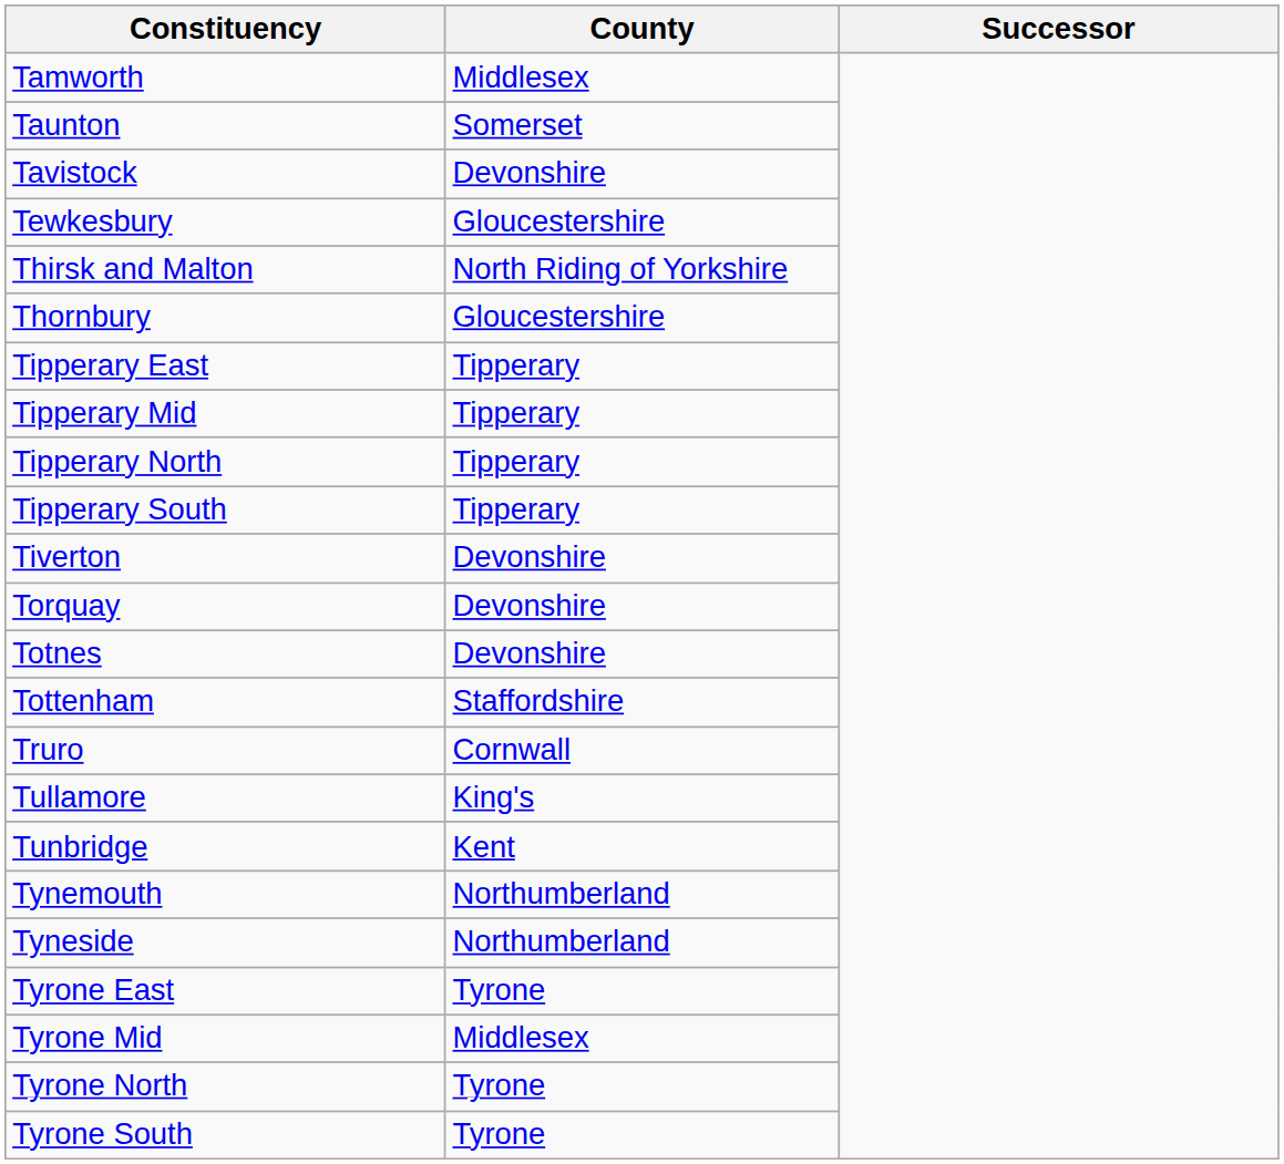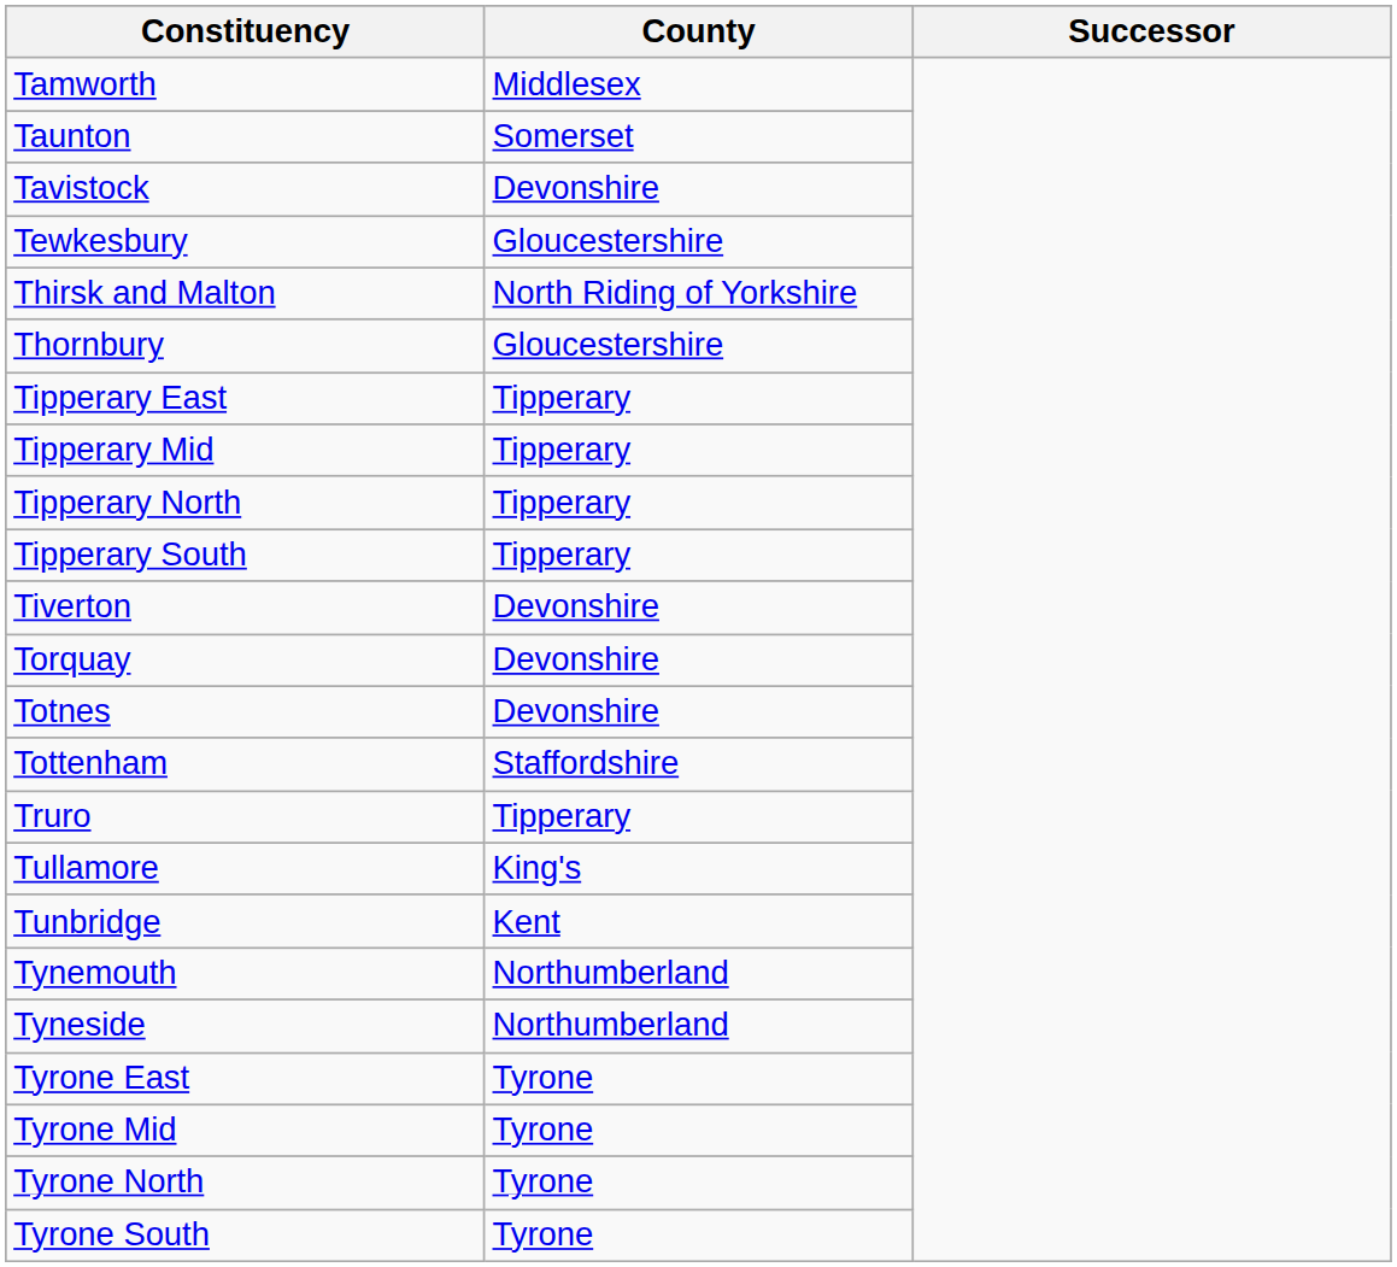Truro | County: Cornwall -> Tipperary
Tyrone Mid | County: Middlesex -> Tyrone
